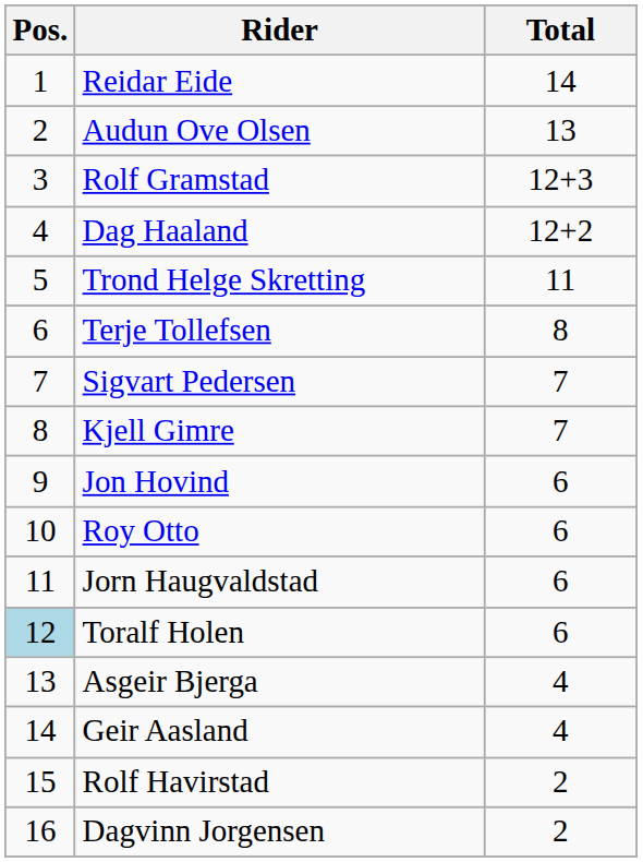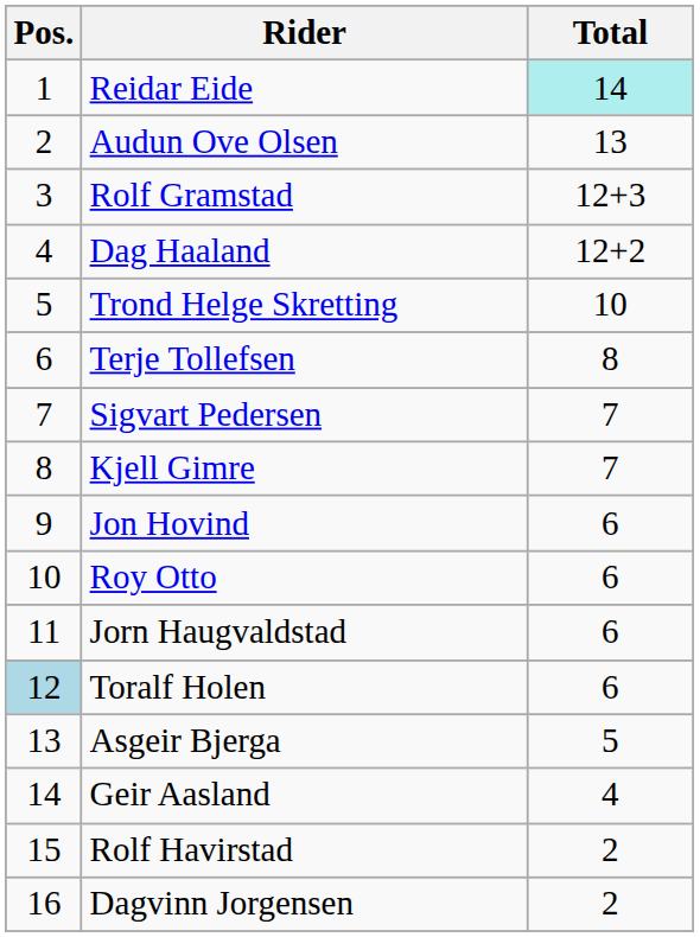Reidar Eide | Total: no background -> paleturquoise background
Trond Helge Skretting | Total: 11 -> 10
Asgeir Bjerga | Total: 4 -> 5
